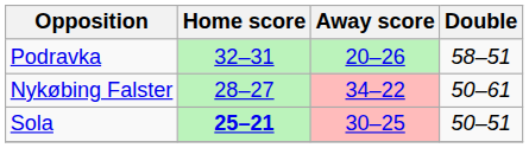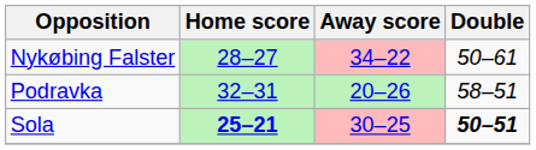rows swapped: Nykøbing Falster <-> Podravka
Sola | Double: normal -> bold
